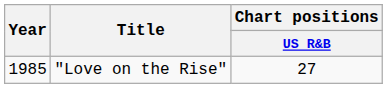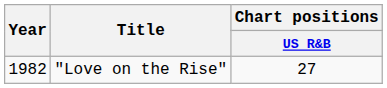"Love on the Rise" | Year: 1985 -> 1982
